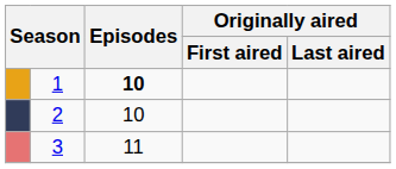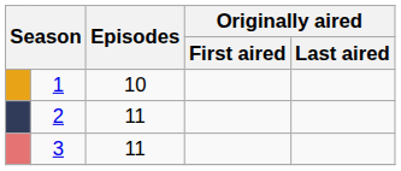1 | Episodes: bold -> normal
2 | Episodes: 10 -> 11
